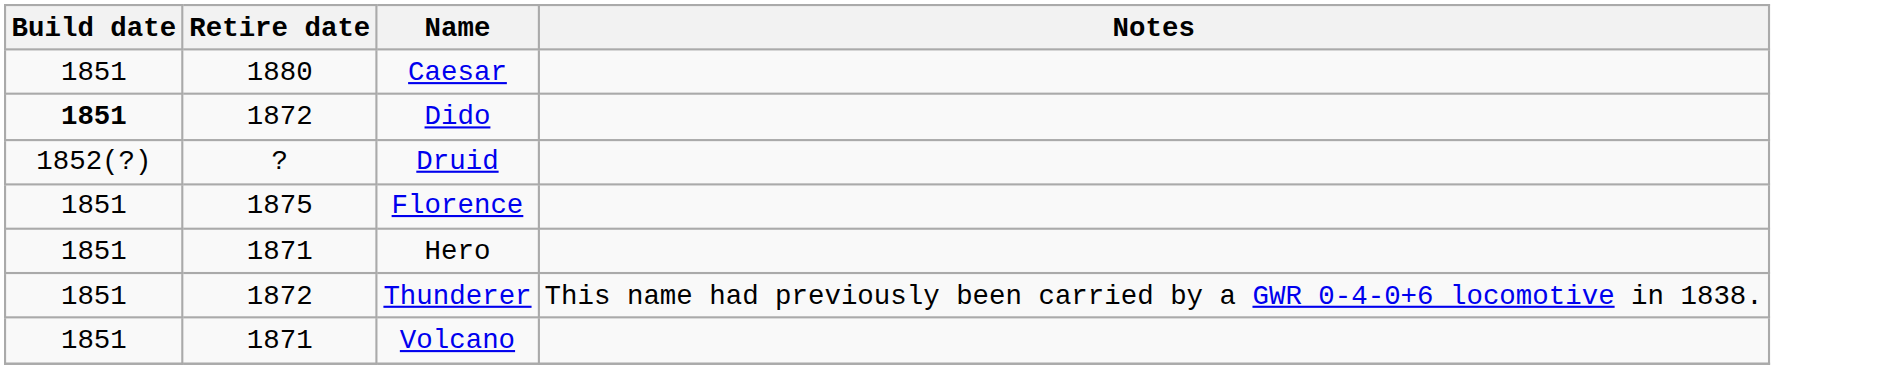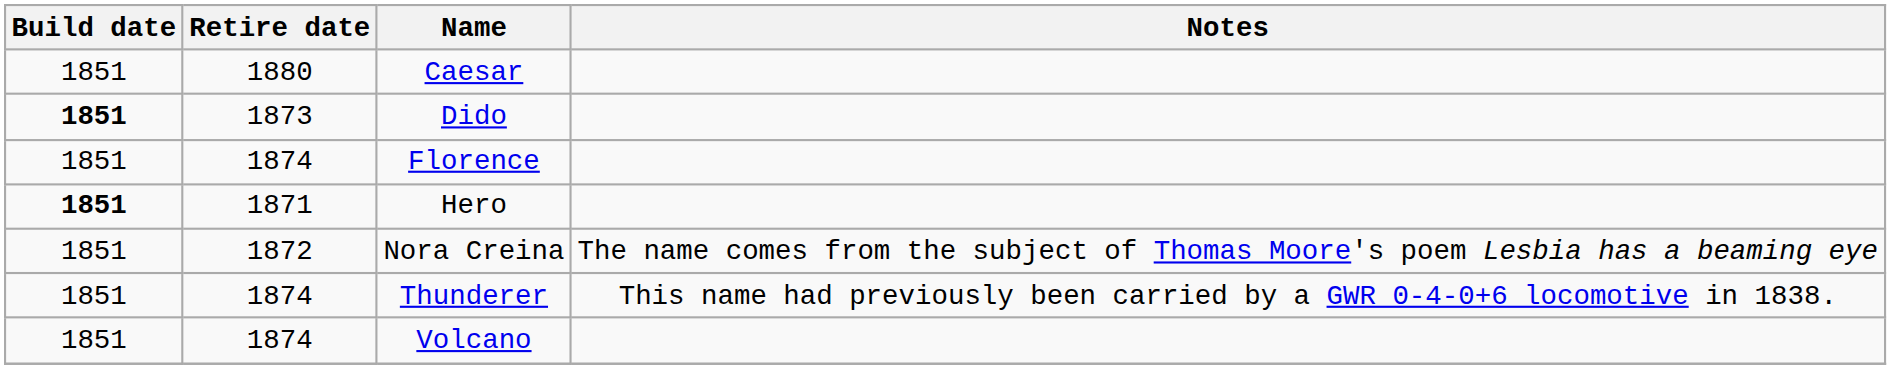Dido | Retire date: 1872 -> 1873
- row: 1852(?) | ? | Druid
Florence | Retire date: 1875 -> 1874
Hero | Build date: normal -> bold
+ row: 1851 | 1872 | Nora Creina | The name comes from the subject of Thomas Moore's poem Lesbia has a beaming eye
Thunderer | Retire date: 1872 -> 1874
Volcano | Retire date: 1871 -> 1874
